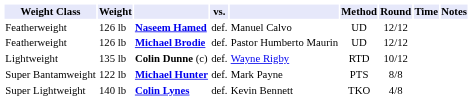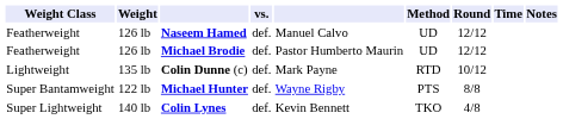Colin Dunne (c) | column 5: Wayne Rigby -> Mark Payne
Michael Hunter | column 5: Mark Payne -> Wayne Rigby
